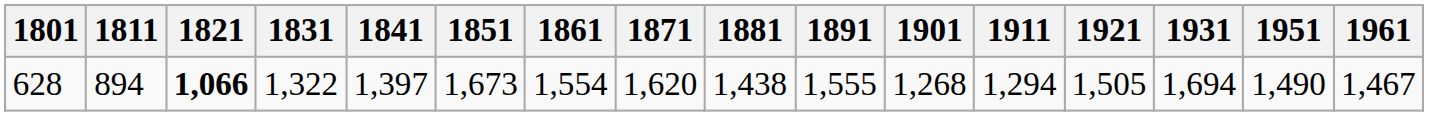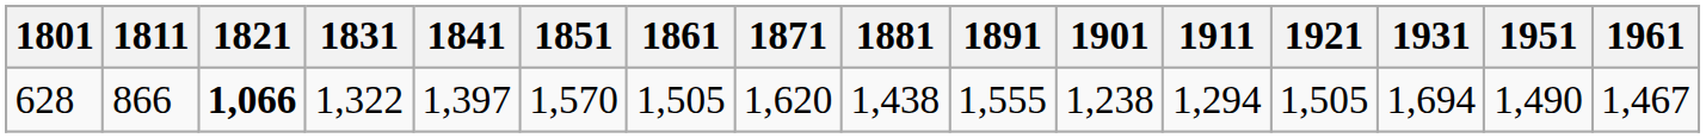628 | 1811: 894 -> 866
628 | 1851: 1,673 -> 1,570
628 | 1861: 1,554 -> 1,505
628 | 1901: 1,268 -> 1,238
